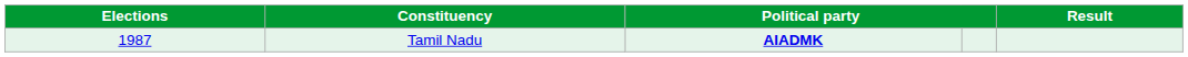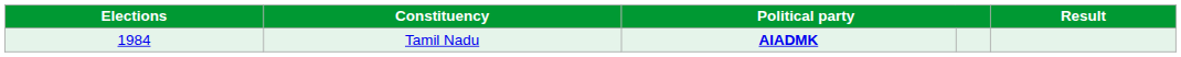Tamil Nadu | Elections: 1987 -> 1984
